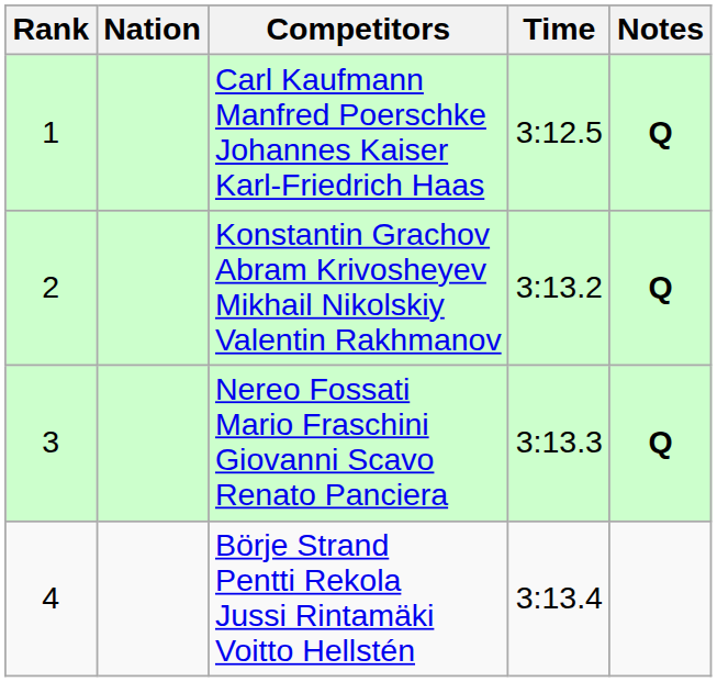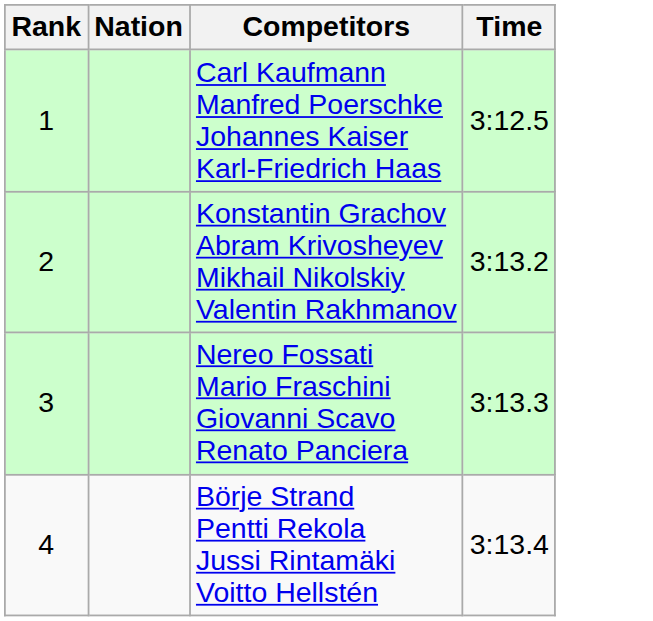- column: Notes | Q | Q | Q
